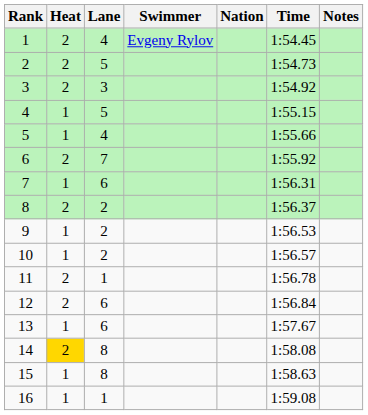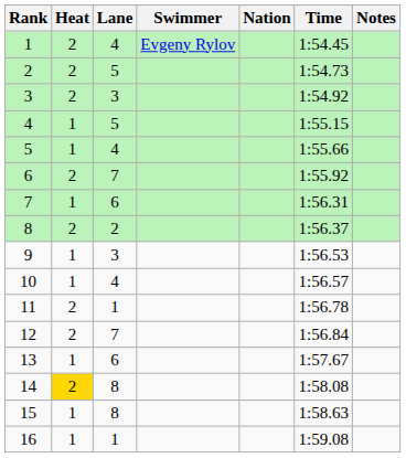9 | Lane: 2 -> 3
10 | Lane: 2 -> 4
12 | Lane: 6 -> 7
